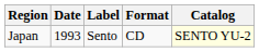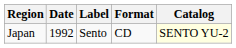Japan | Date: 1993 -> 1992
